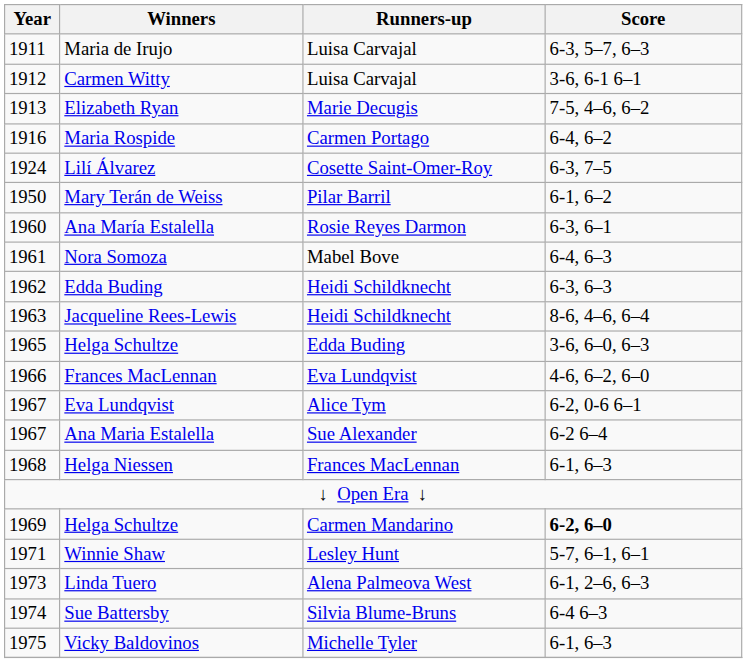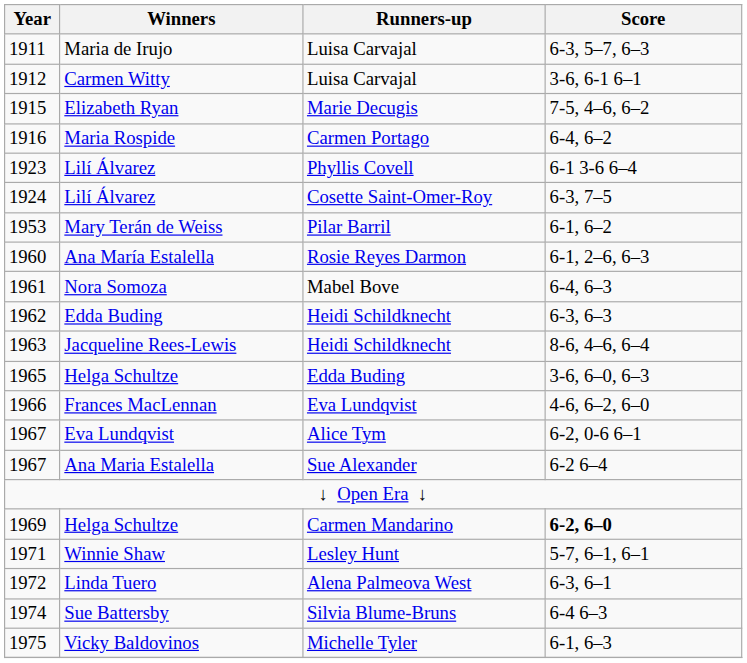Elizabeth Ryan | Year: 1913 -> 1915
+ row: 1923 | Lilí Álvarez | Phyllis Covell | 6-1 3-6 6–4
Mary Terán de Weiss | Year: 1950 -> 1953
Ana María Estalella | Score: 6-3, 6–1 -> 6-1, 2–6, 6–3
- row: 1968 | Helga Niessen | Frances MacLennan | 6-1, 6–3
Linda Tuero | Year: 1973 -> 1972
Linda Tuero | Score: 6-1, 2–6, 6–3 -> 6-3, 6–1
